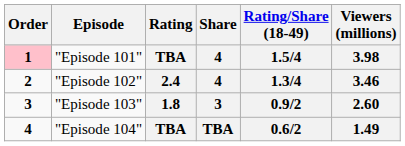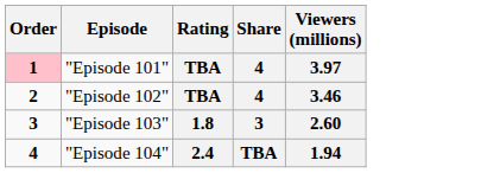- column: Rating/Share (18-49) | 1.5/4 | 1.3/4 | 0.9/2 | 0.6/2
"Episode 101" | Viewers (millions): 3.98 -> 3.97
"Episode 102" | Rating: 2.4 -> TBA
"Episode 104" | Rating: TBA -> 2.4
"Episode 104" | Viewers (millions): 1.49 -> 1.94
